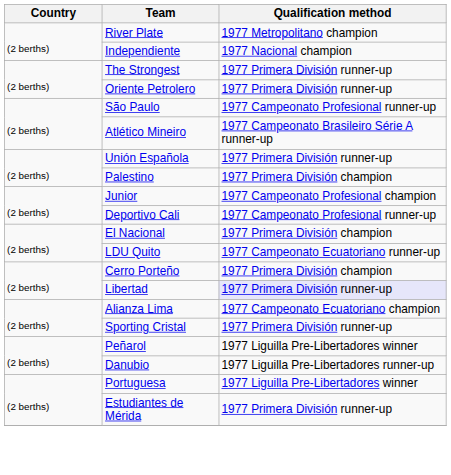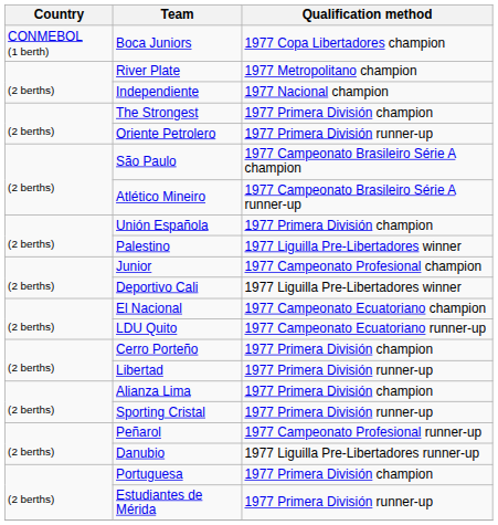+ row: CONMEBOL (1 berth) | Boca Juniors | 1977 Copa Libertadores champion
The Strongest | Qualification method: 1977 Primera División runner-up -> 1977 Primera División champion
São Paulo | Qualification method: 1977 Campeonato Profesional runner-up -> 1977 Campeonato Brasileiro Série A champion
Unión Española | Qualification method: 1977 Primera División runner-up -> 1977 Primera División champion
Palestino | Qualification method: 1977 Primera División champion -> 1977 Liguilla Pre-Libertadores winner
Deportivo Cali | Qualification method: 1977 Campeonato Profesional runner-up -> 1977 Liguilla Pre-Libertadores winner
El Nacional | Qualification method: 1977 Primera División champion -> 1977 Campeonato Ecuatoriano champion
Libertad | Qualification method: lavender background -> no background
Alianza Lima | Qualification method: 1977 Campeonato Ecuatoriano champion -> 1977 Primera División champion
Peñarol | Qualification method: 1977 Liguilla Pre-Libertadores winner -> 1977 Campeonato Profesional runner-up
Portuguesa | Qualification method: 1977 Liguilla Pre-Libertadores winner -> 1977 Primera División champion
